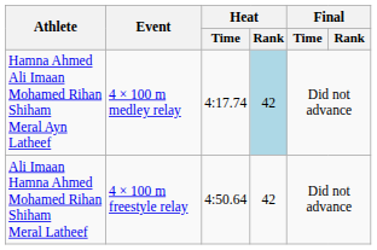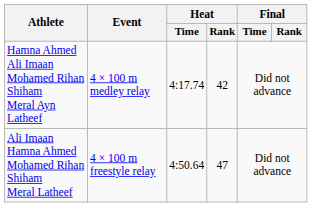Hamna Ahmed Ali Imaan Mohamed Rihan Shiham Meral Ayn Latheef | Heat / Rank: lightblue background -> no background
Ali Imaan Hamna Ahmed Mohamed Rihan Shiham Meral Latheef | Heat / Rank: 42 -> 47
